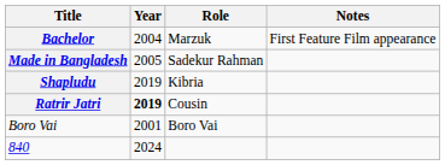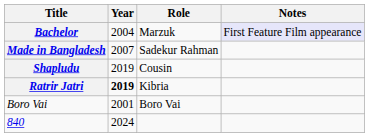Bachelor | Notes: no background -> lavender background
Made in Bangladesh | Year: 2005 -> 2007
Shapludu | Role: Kibria -> Cousin
Ratrir Jatri | Role: Cousin -> Kibria
